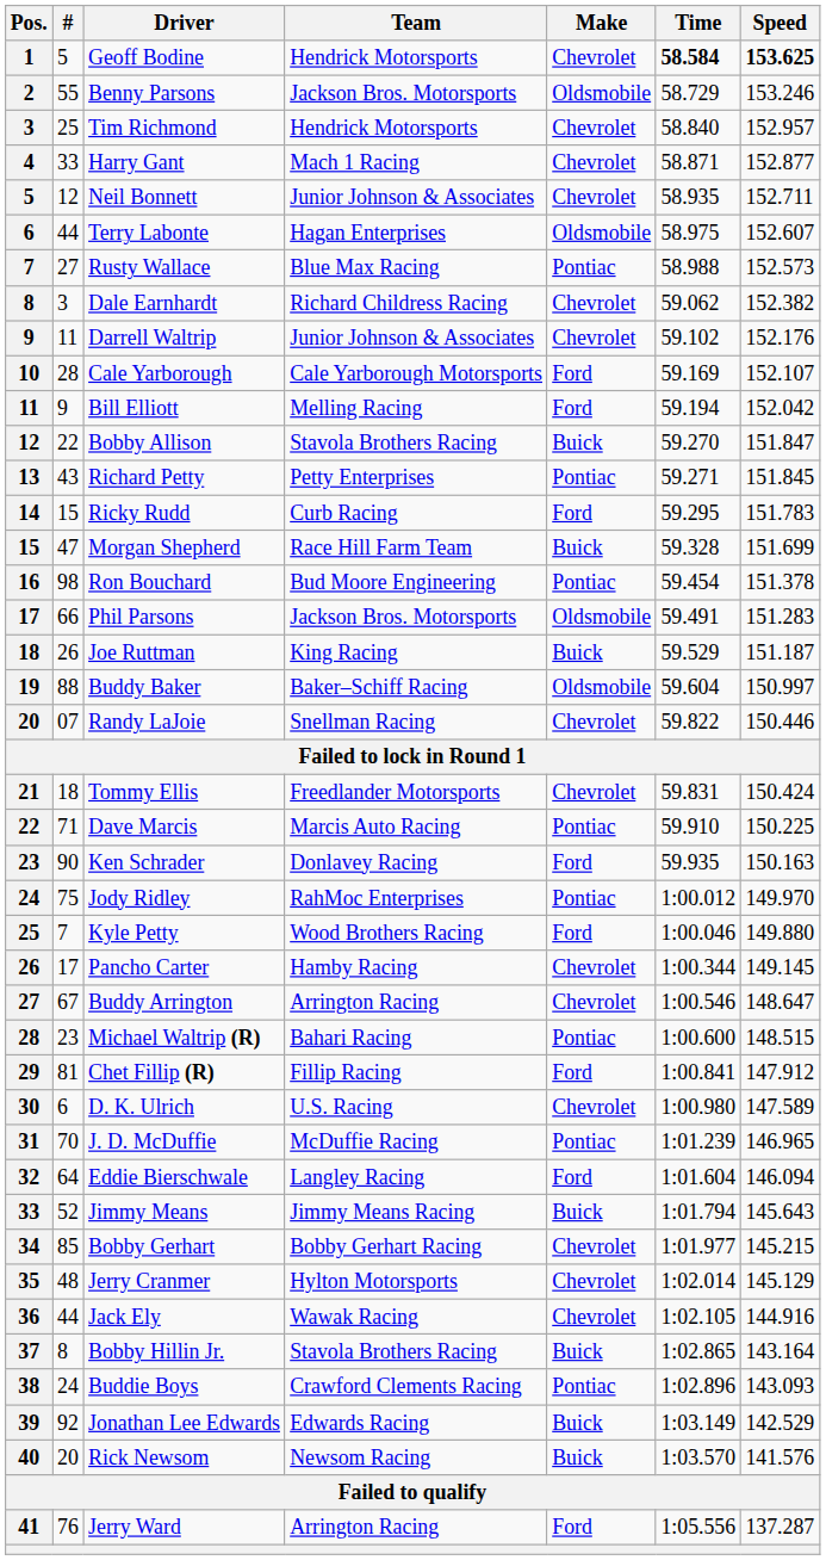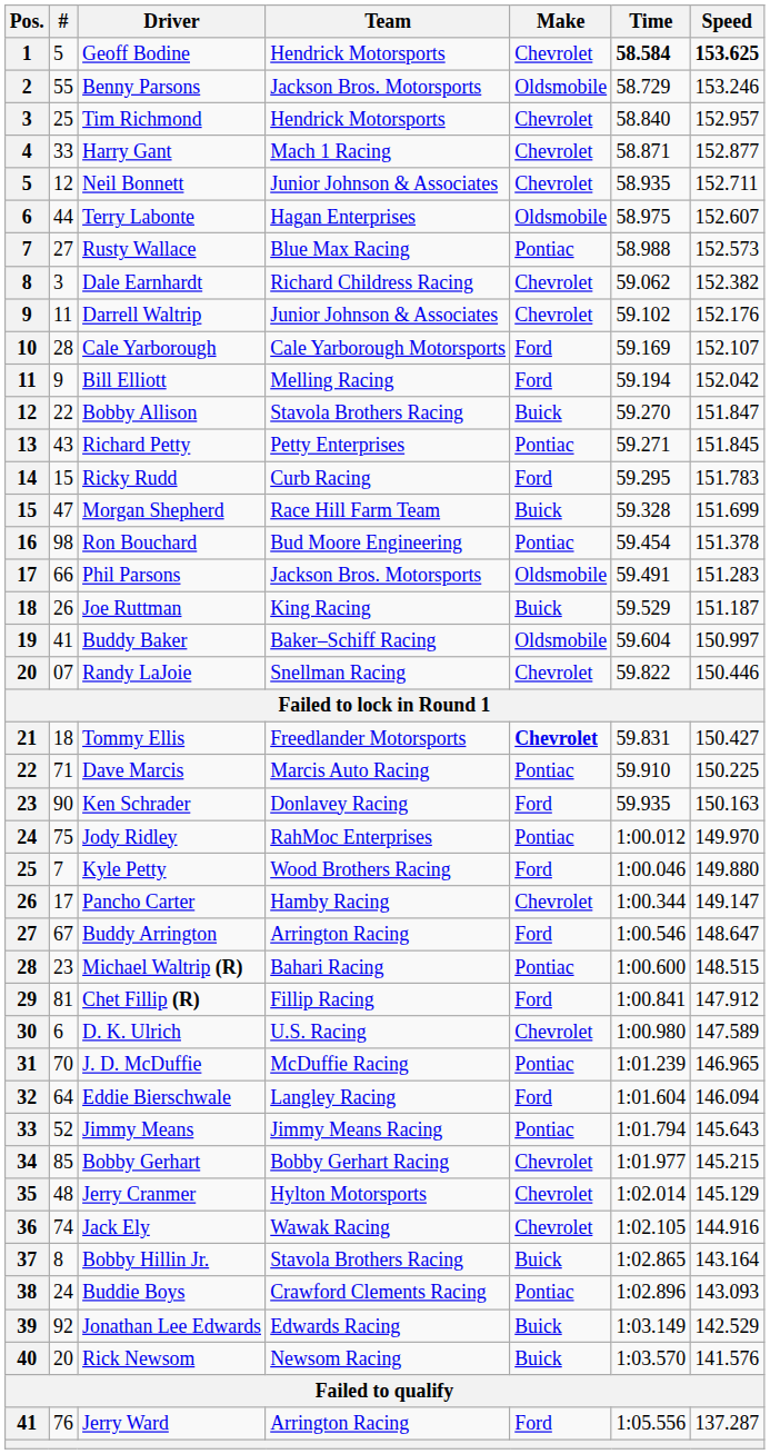Buddy Baker | #: 88 -> 41
Tommy Ellis | Make: normal -> bold
Tommy Ellis | Speed: 150.424 -> 150.427
Pancho Carter | Speed: 149.145 -> 149.147
Buddy Arrington | Make: Chevrolet -> Ford
Jimmy Means | Make: Buick -> Pontiac
Jack Ely | #: 44 -> 74
